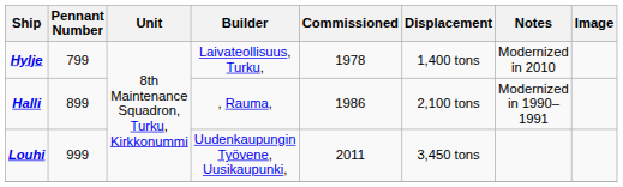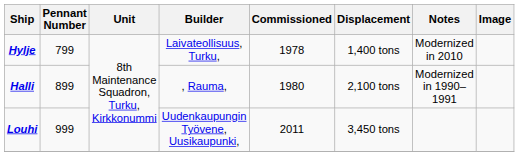Halli | Commissioned: 1986 -> 1980
